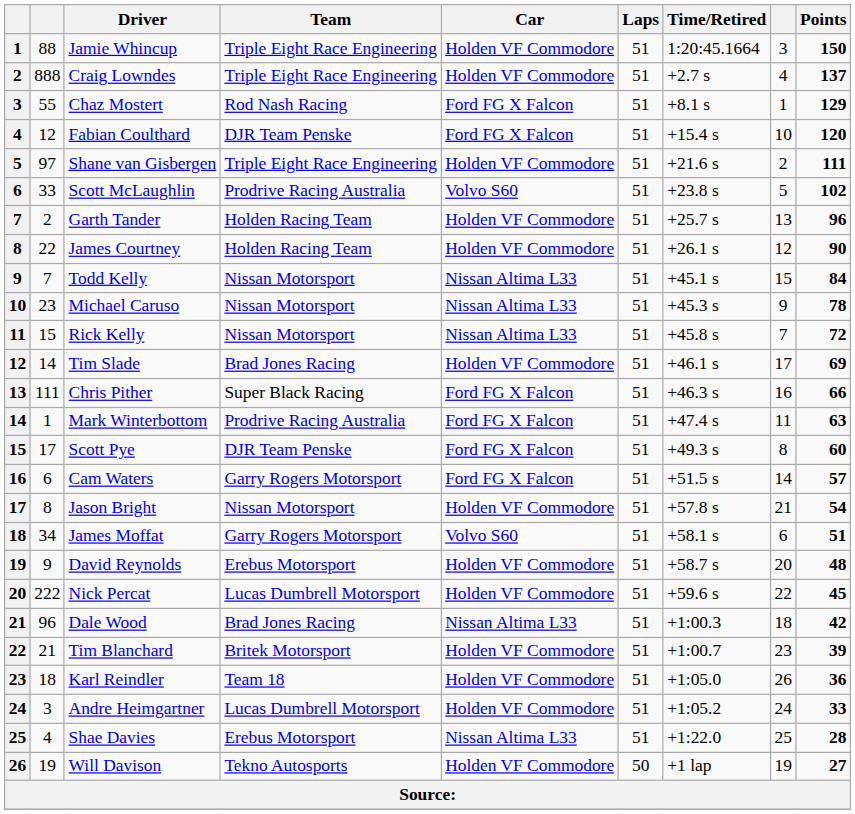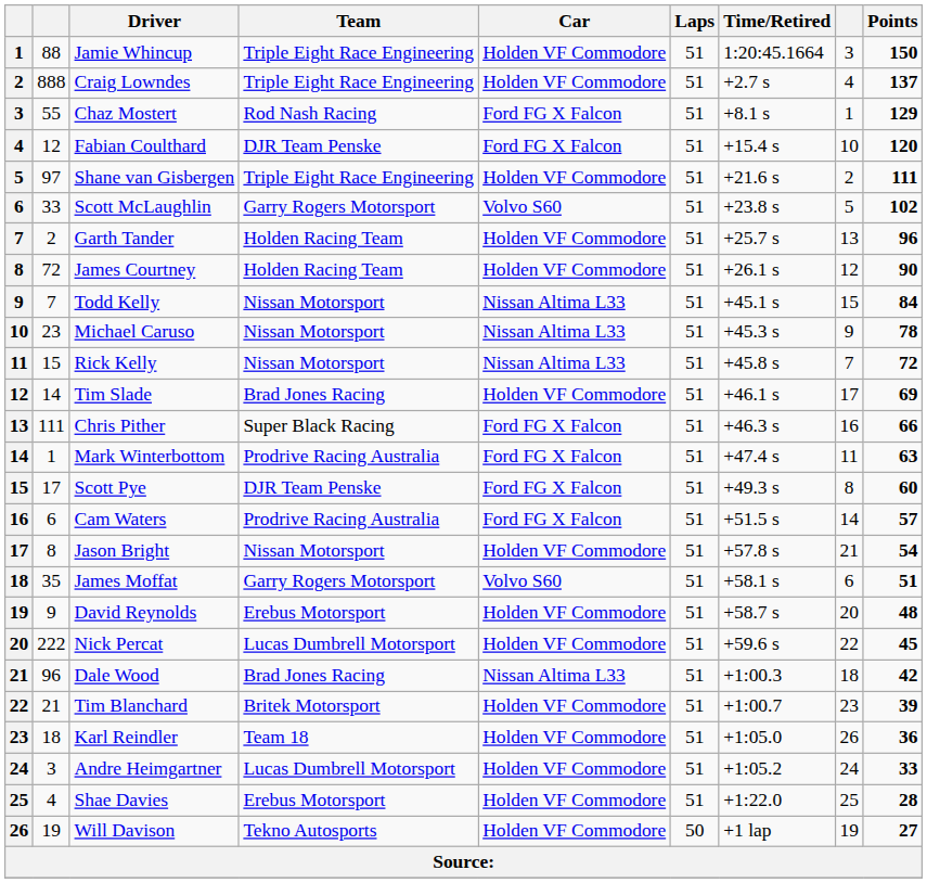Scott McLaughlin | Team: Prodrive Racing Australia -> Garry Rogers Motorsport
James Courtney | column 2: 22 -> 72
Cam Waters | Team: Garry Rogers Motorsport -> Prodrive Racing Australia
James Moffat | column 2: 34 -> 35
Shae Davies | Car: Nissan Altima L33 -> Holden VF Commodore
